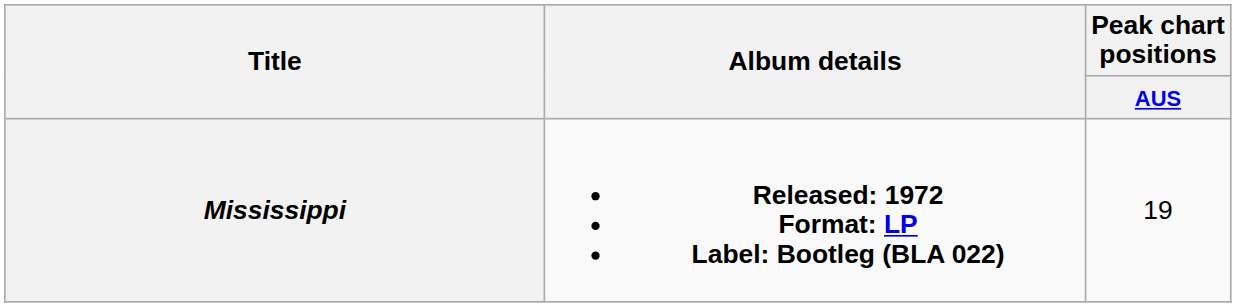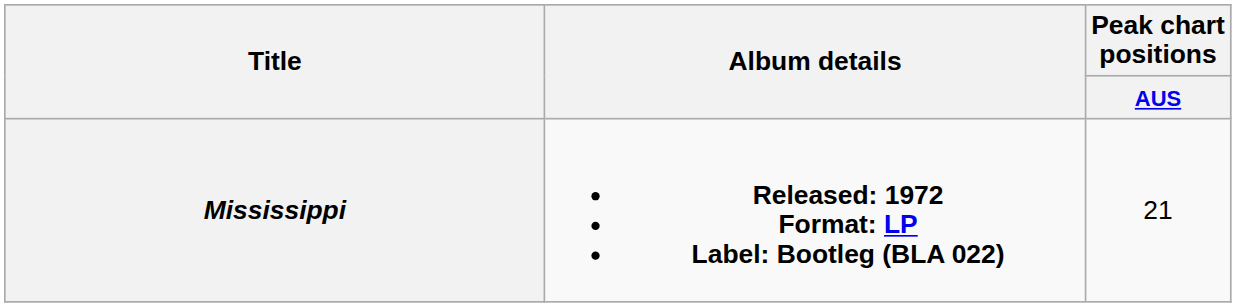Mississippi | Peak chart positions / AUS: 19 -> 21
